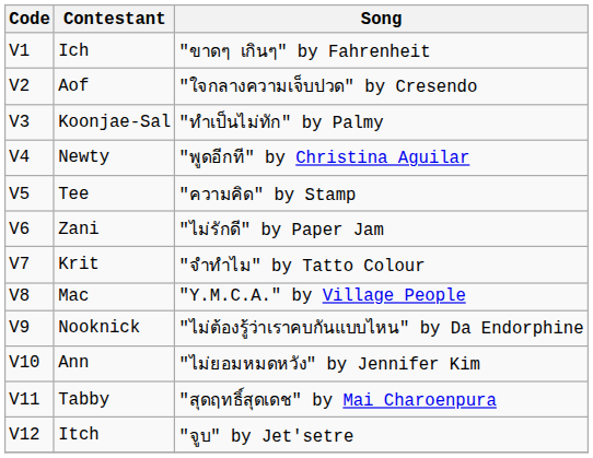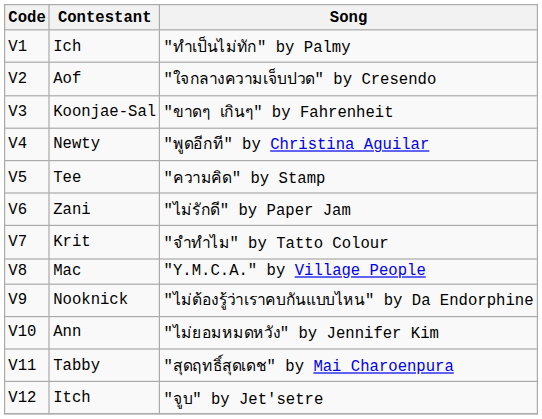Ich | Song: "ขาดๆ เกินๆ" by Fahrenheit -> "ทำเป็นไม่ทัก" by Palmy
Koonjae-Sal | Song: "ทำเป็นไม่ทัก" by Palmy -> "ขาดๆ เกินๆ" by Fahrenheit
